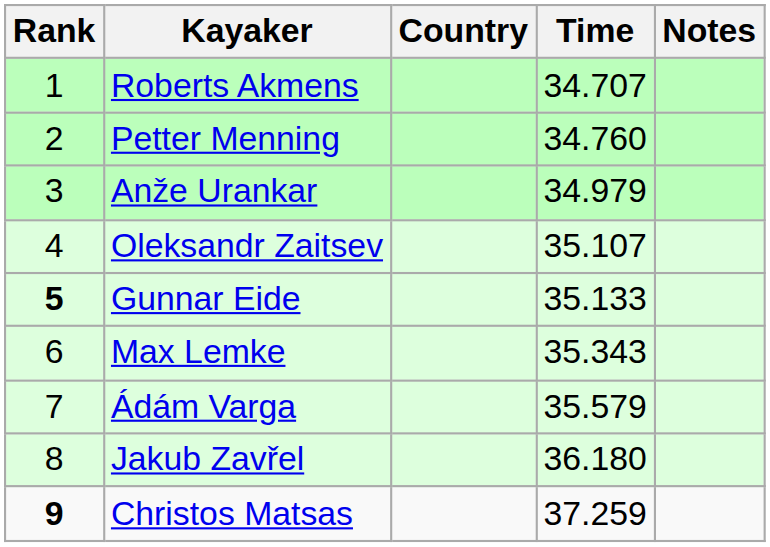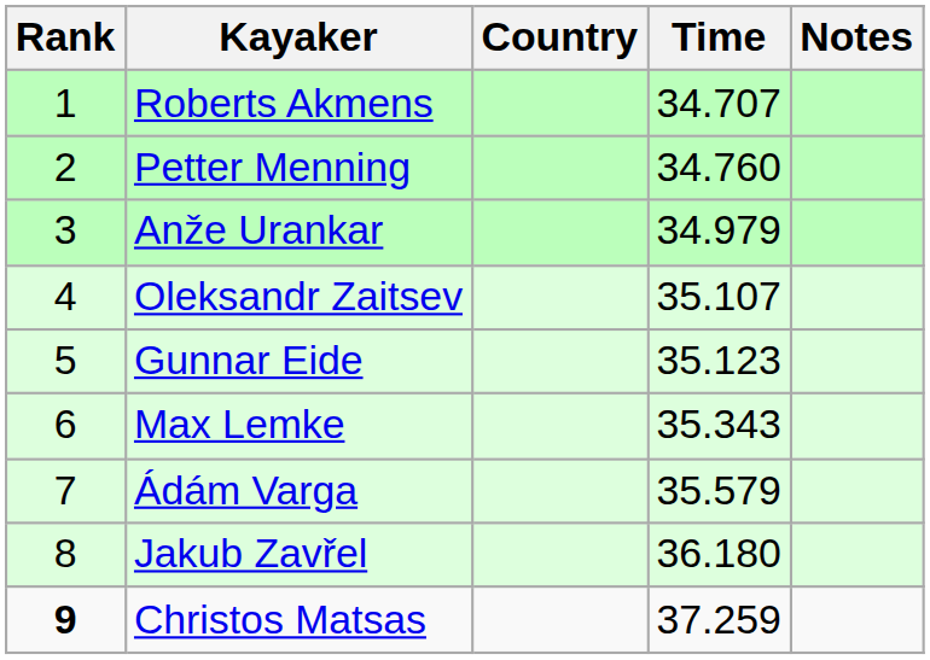Gunnar Eide | Rank: bold -> normal
Gunnar Eide | Time: 35.133 -> 35.123
